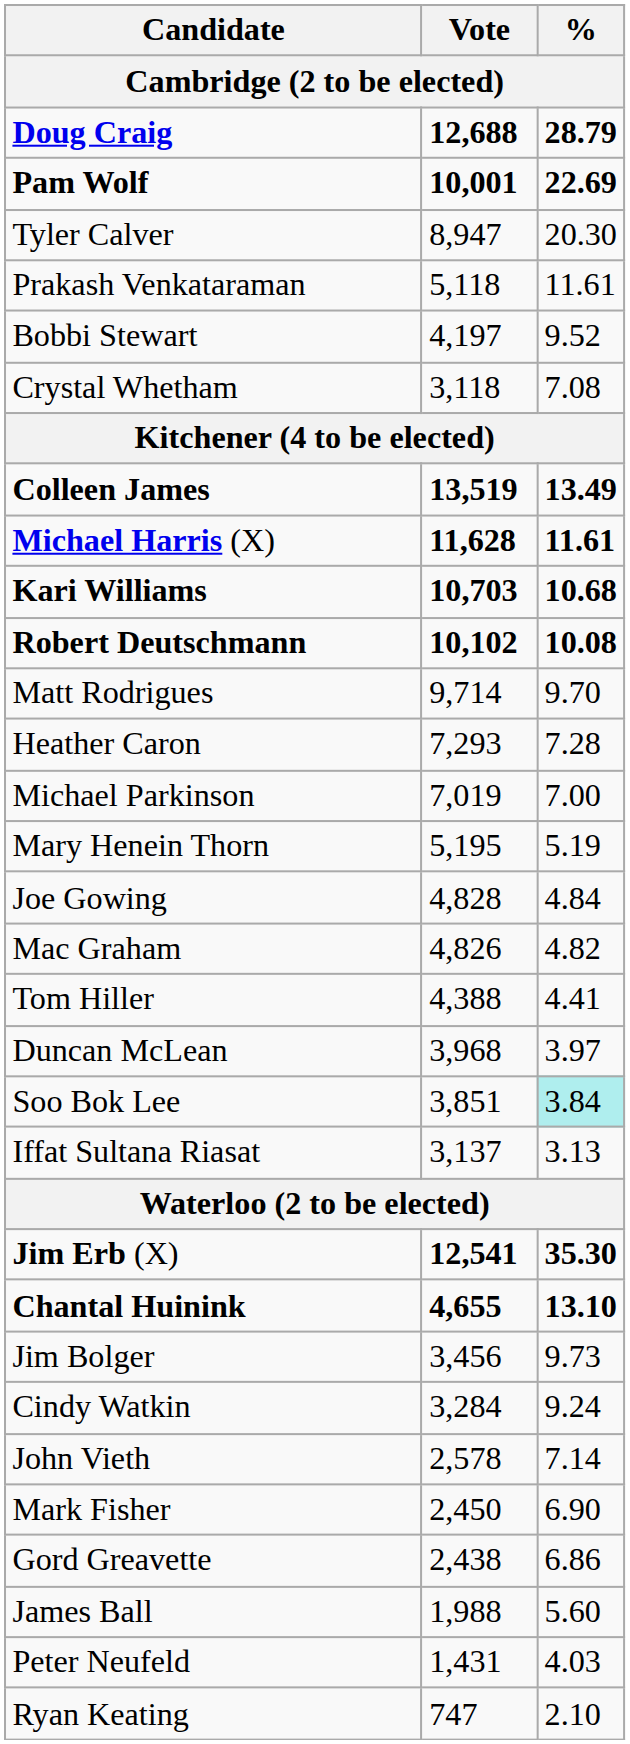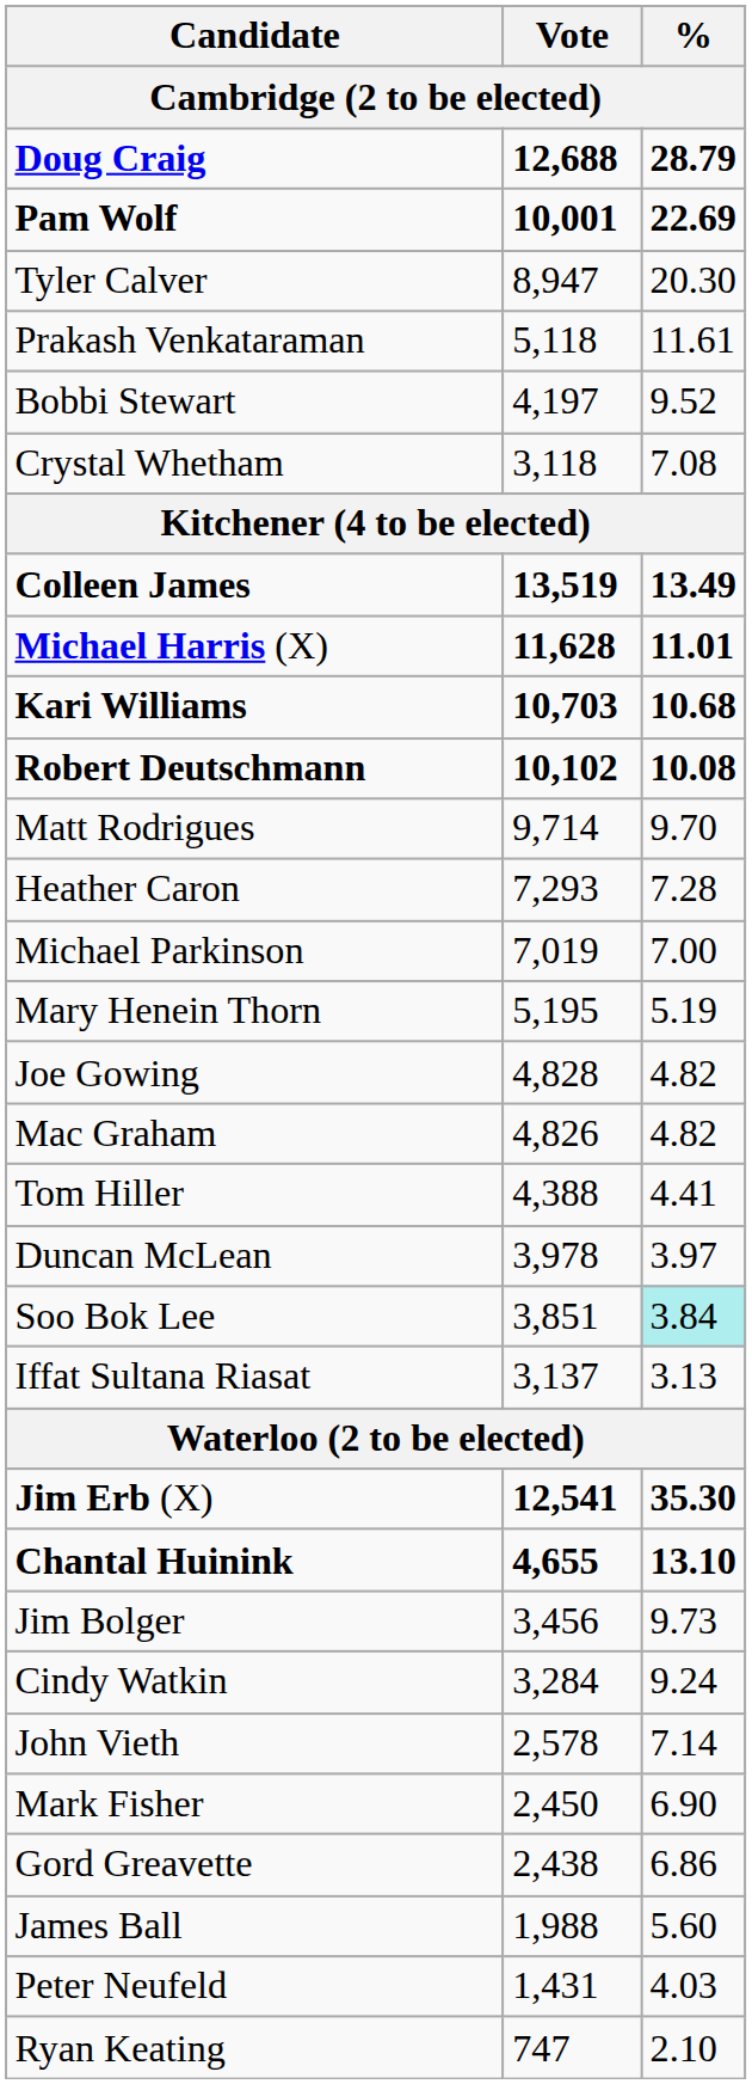Michael Harris (X) | %: 11.61 -> 11.01
Joe Gowing | %: 4.84 -> 4.82
Duncan McLean | Vote: 3,968 -> 3,978
